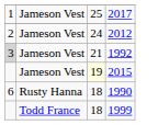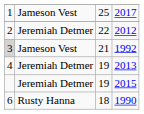2012 | column 2: Jameson Vest -> Jeremiah Detmer
2012 | column 3: 24 -> 22
+ row: 4 | Jeremiah Detmer | 19 | 2013
2015 | column 2: Jameson Vest -> Jeremiah Detmer
2015 | column 3: lightyellow background -> no background
- row: Todd France | 18 | 1999
